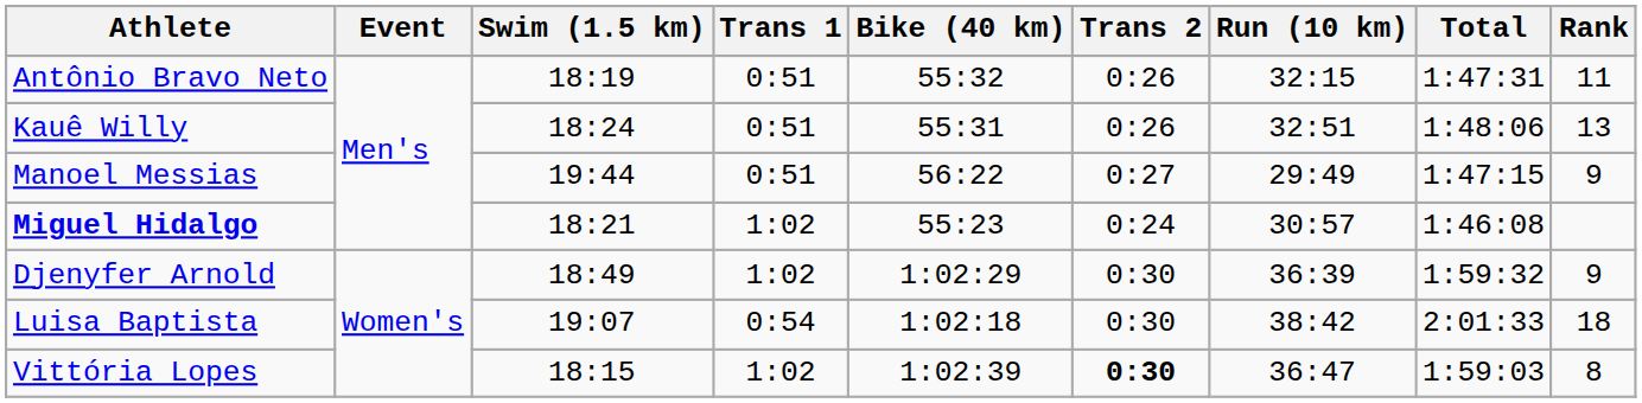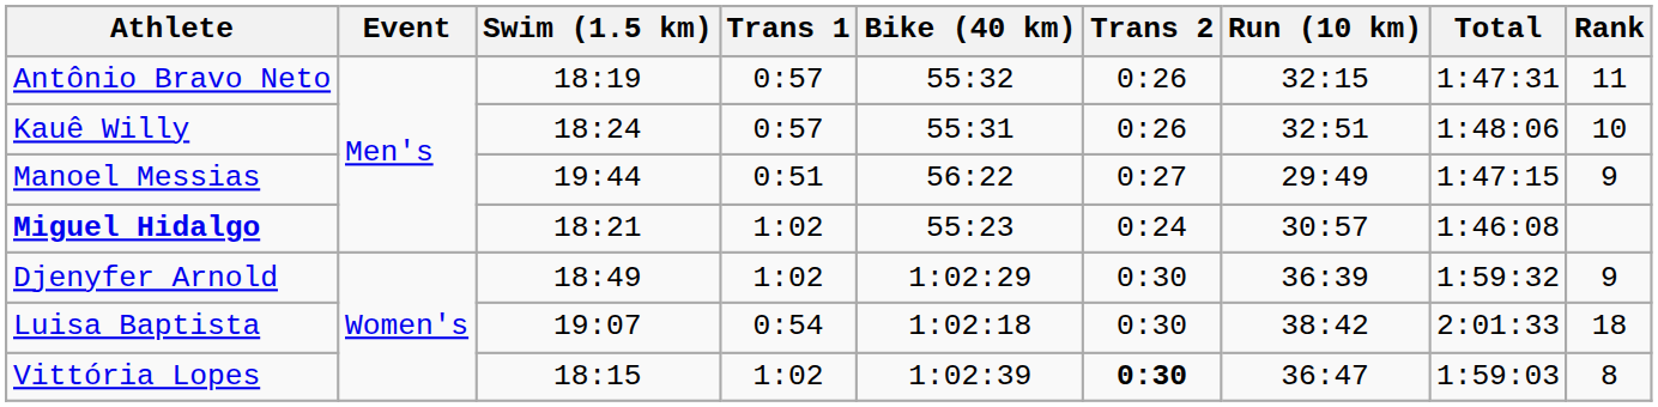Antônio Bravo Neto | Trans 1: 0:51 -> 0:57
Kauê Willy | Trans 1: 0:51 -> 0:57
Kauê Willy | Rank: 13 -> 10
